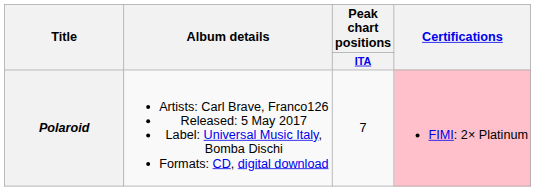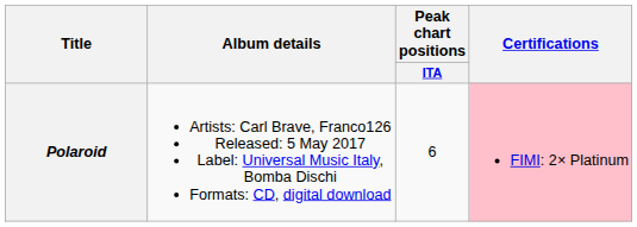Polaroid | Peak chart positions / ITA: 7 -> 6
